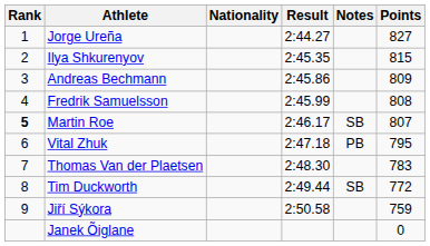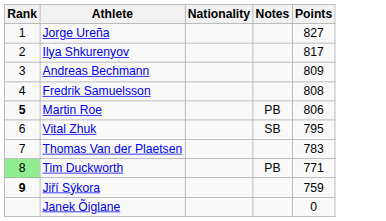- column: Result | 2:44.27 | 2:45.35 | 2:45.86 | 2:45.99 | 2:46.17 | 2:47.18 | 2:48.30 | 2:49.44 | 2:50.58
Ilya Shkurenyov | Points: 815 -> 817
Martin Roe | Notes: SB -> PB
Martin Roe | Points: 807 -> 806
Vital Zhuk | Notes: PB -> SB
Tim Duckworth | Rank: no background -> lightgreen background
Tim Duckworth | Notes: SB -> PB
Tim Duckworth | Points: 772 -> 771
Jiří Sýkora | Rank: normal -> bold
